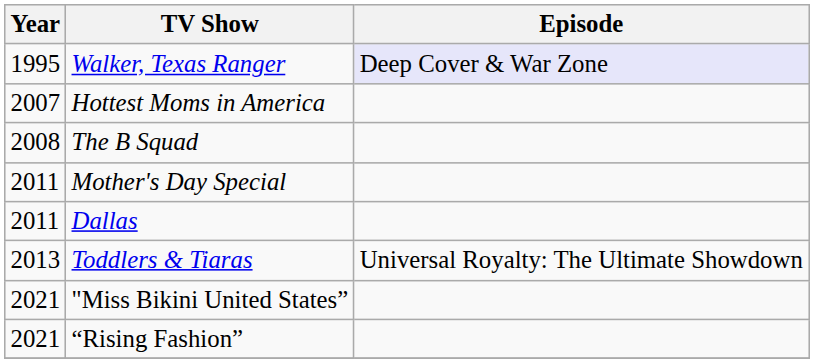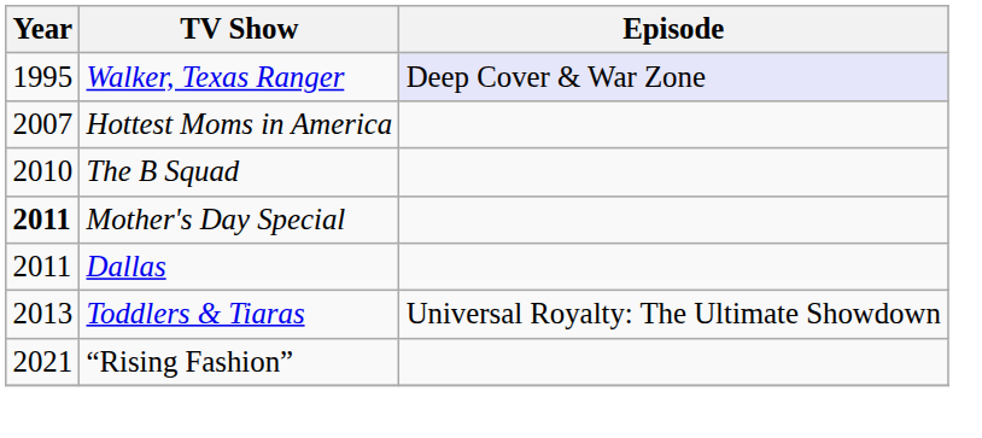The B Squad | Year: 2008 -> 2010
Mother's Day Special | Year: normal -> bold
- row: 2021 | "Miss Bikini United States”
